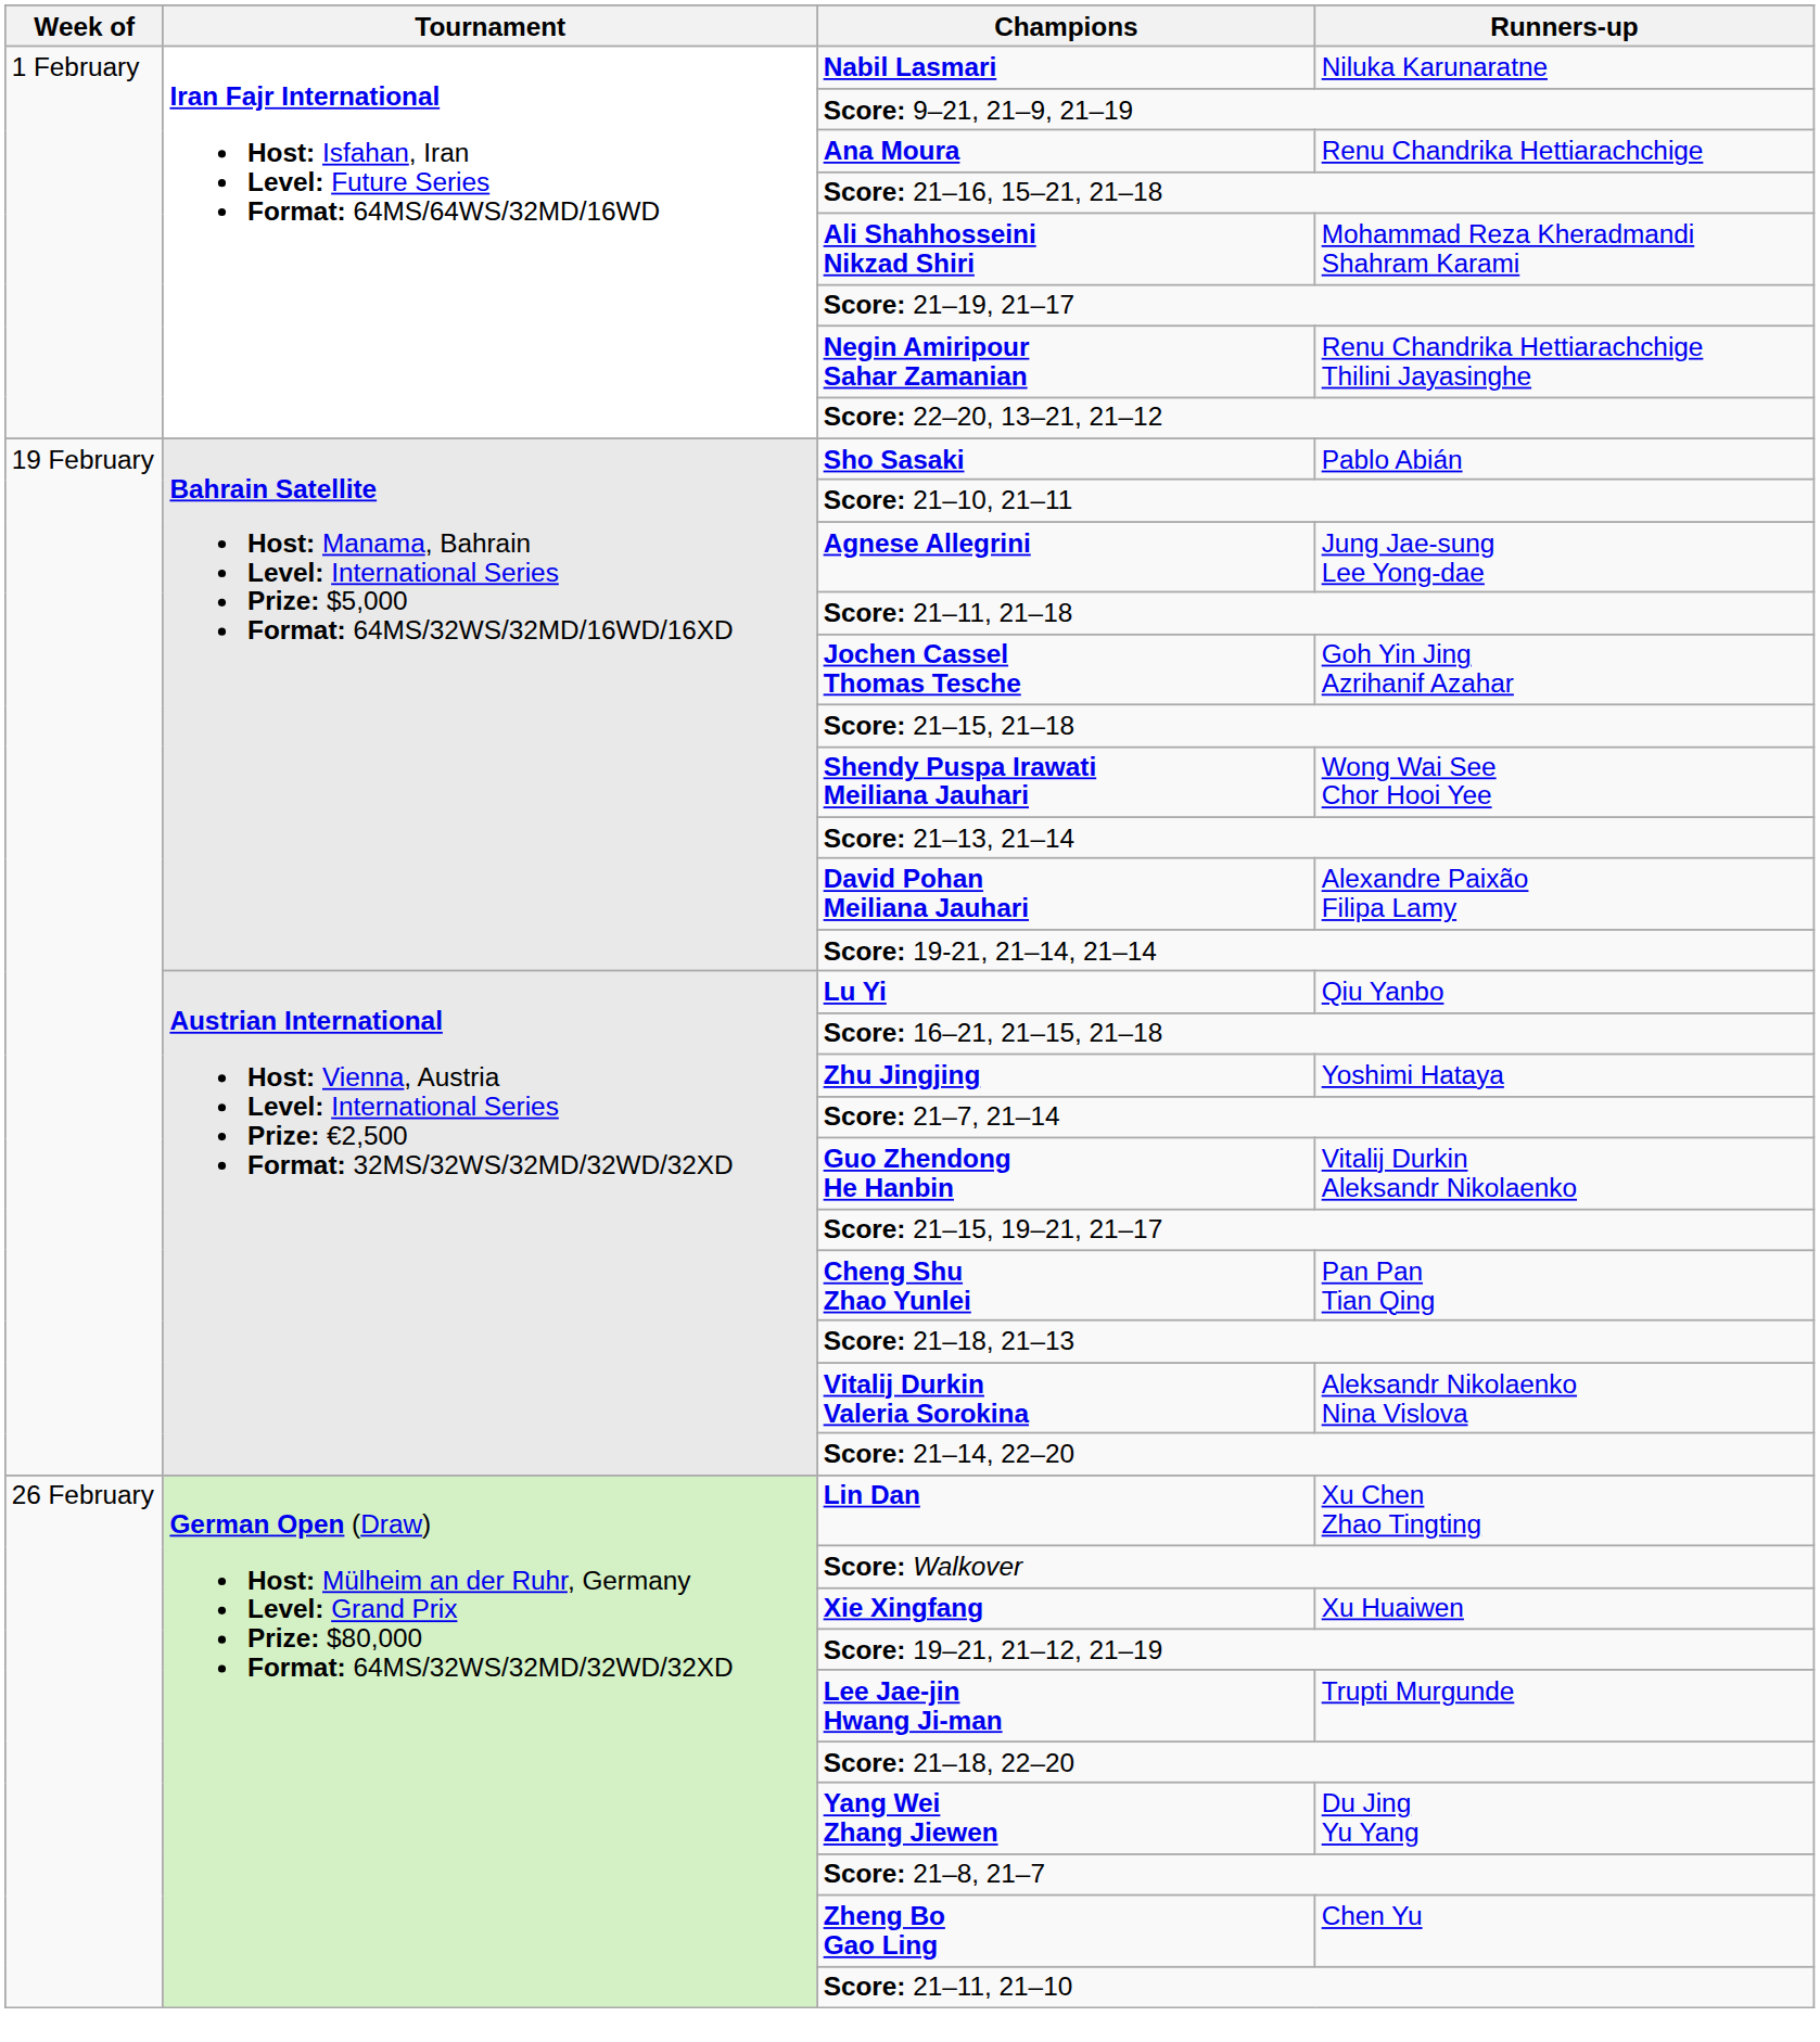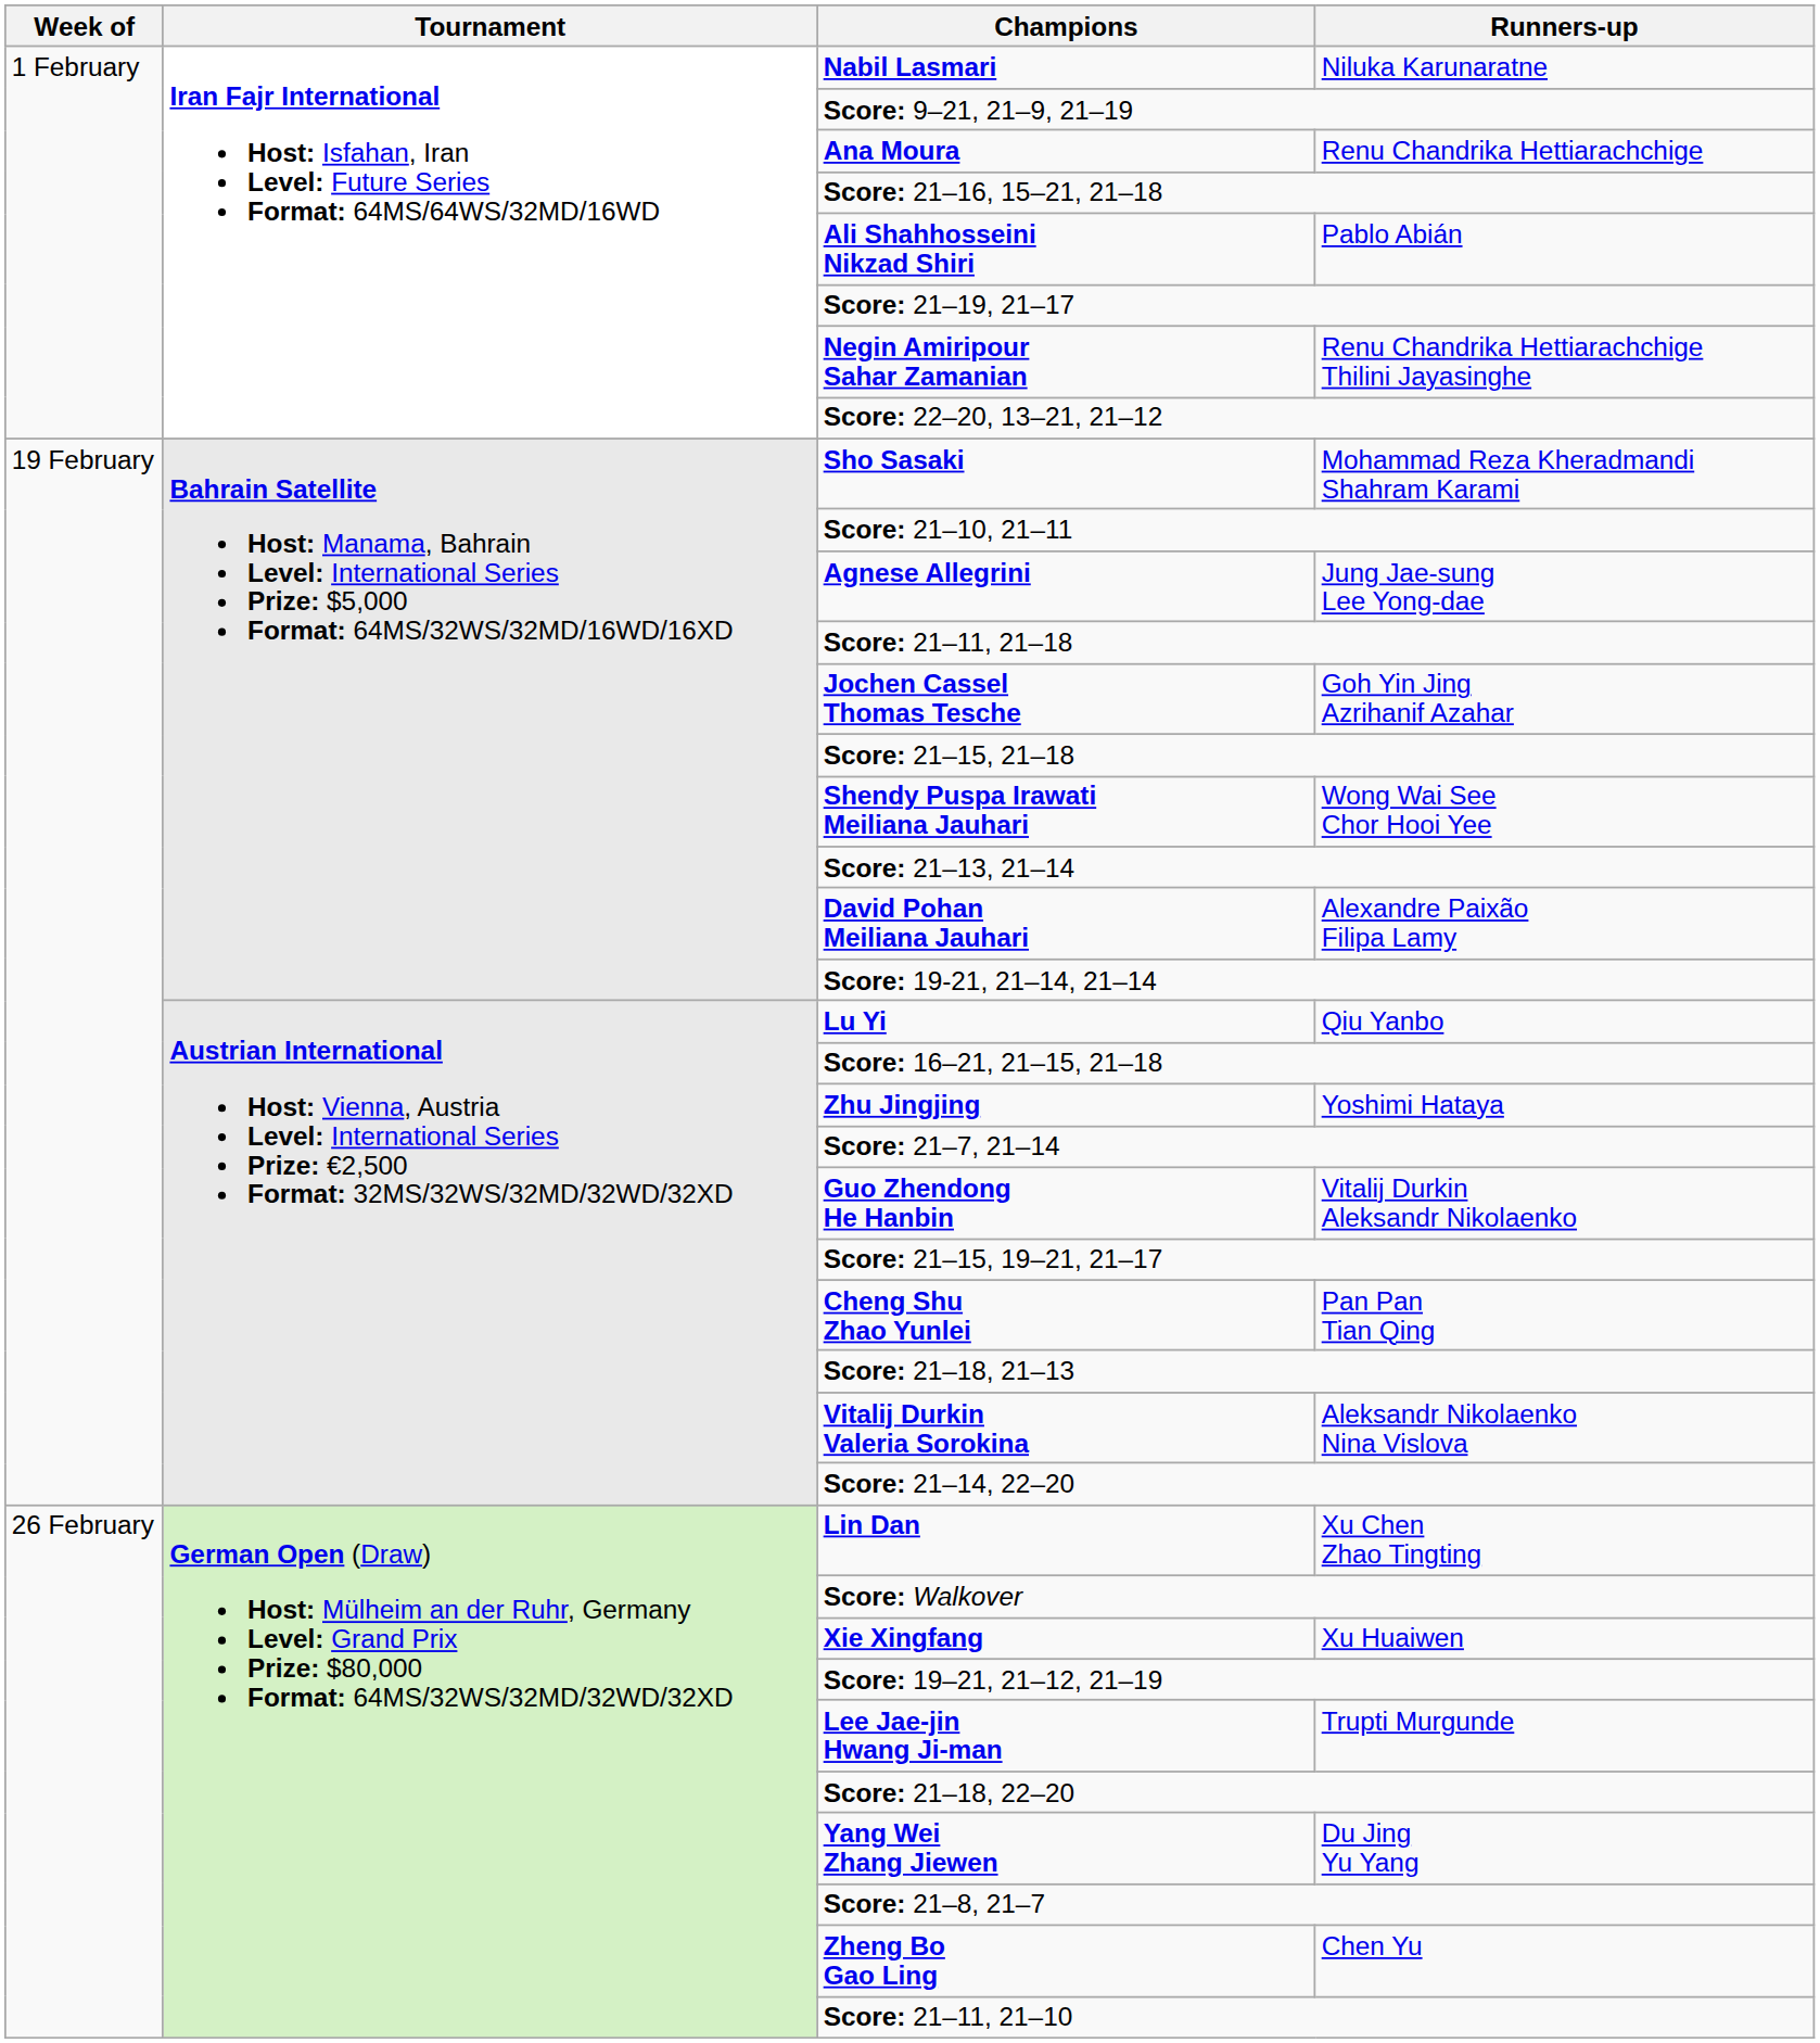Ali Shahhosseini Nikzad Shiri | Runners-up: Mohammad Reza Kheradmandi Shahram Karami -> Pablo Abián
Sho Sasaki | Runners-up: Pablo Abián -> Mohammad Reza Kheradmandi Shahram Karami
